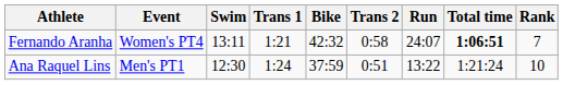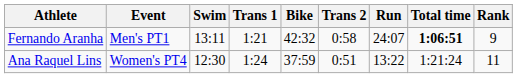Fernando Aranha | Event: Women's PT4 -> Men's PT1
Fernando Aranha | Rank: 7 -> 9
Ana Raquel Lins | Event: Men's PT1 -> Women's PT4
Ana Raquel Lins | Rank: 10 -> 11
